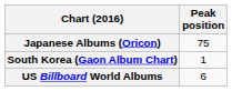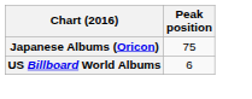- row: South Korea (Gaon Album Chart) | 1
